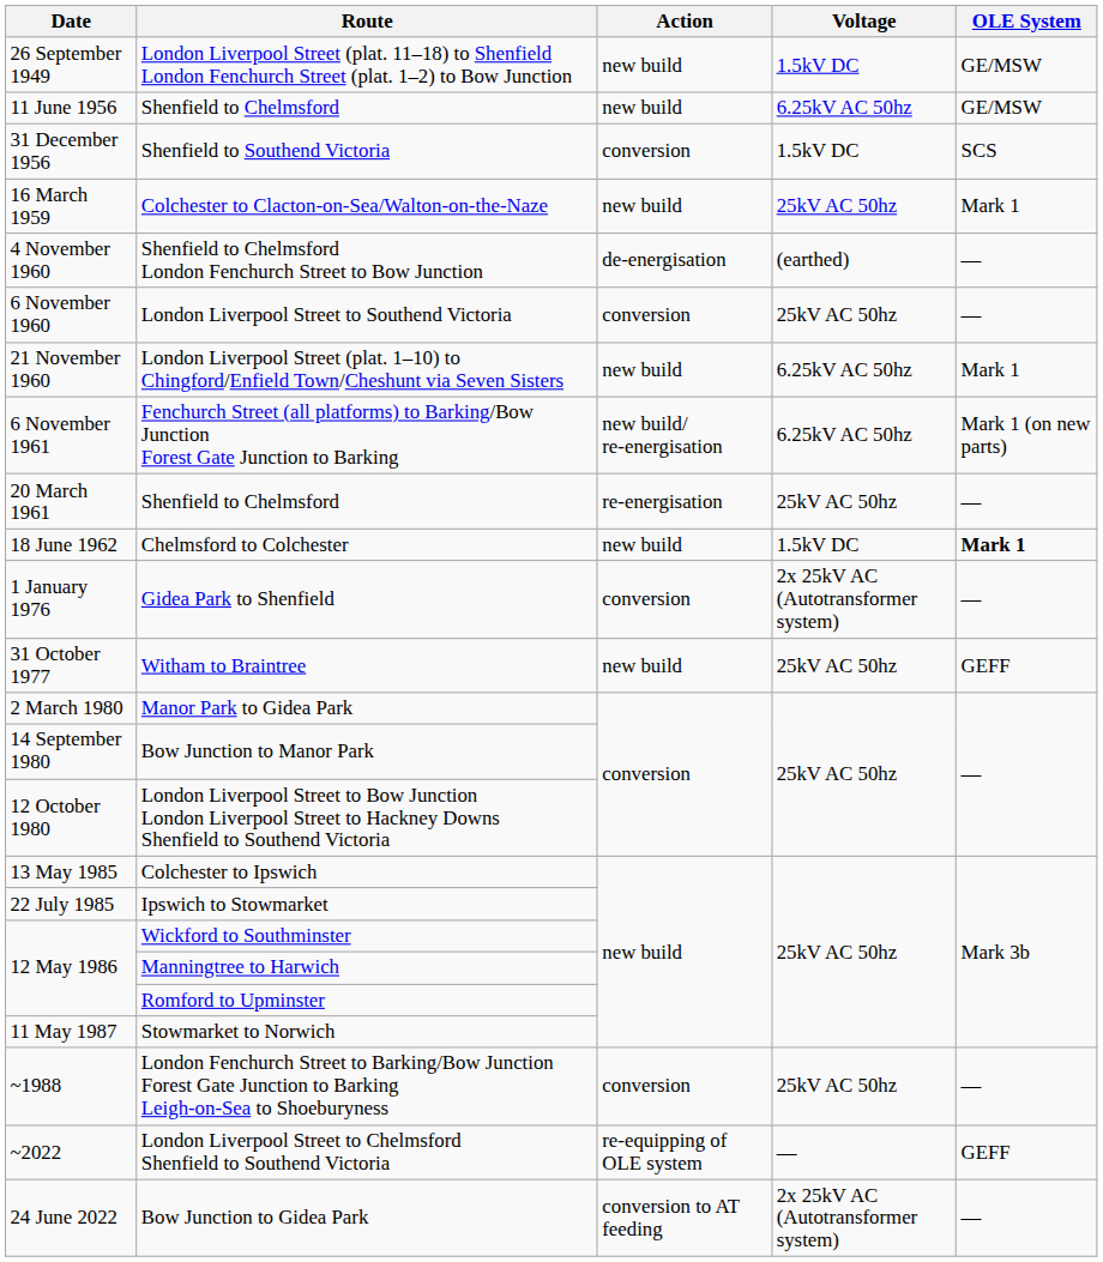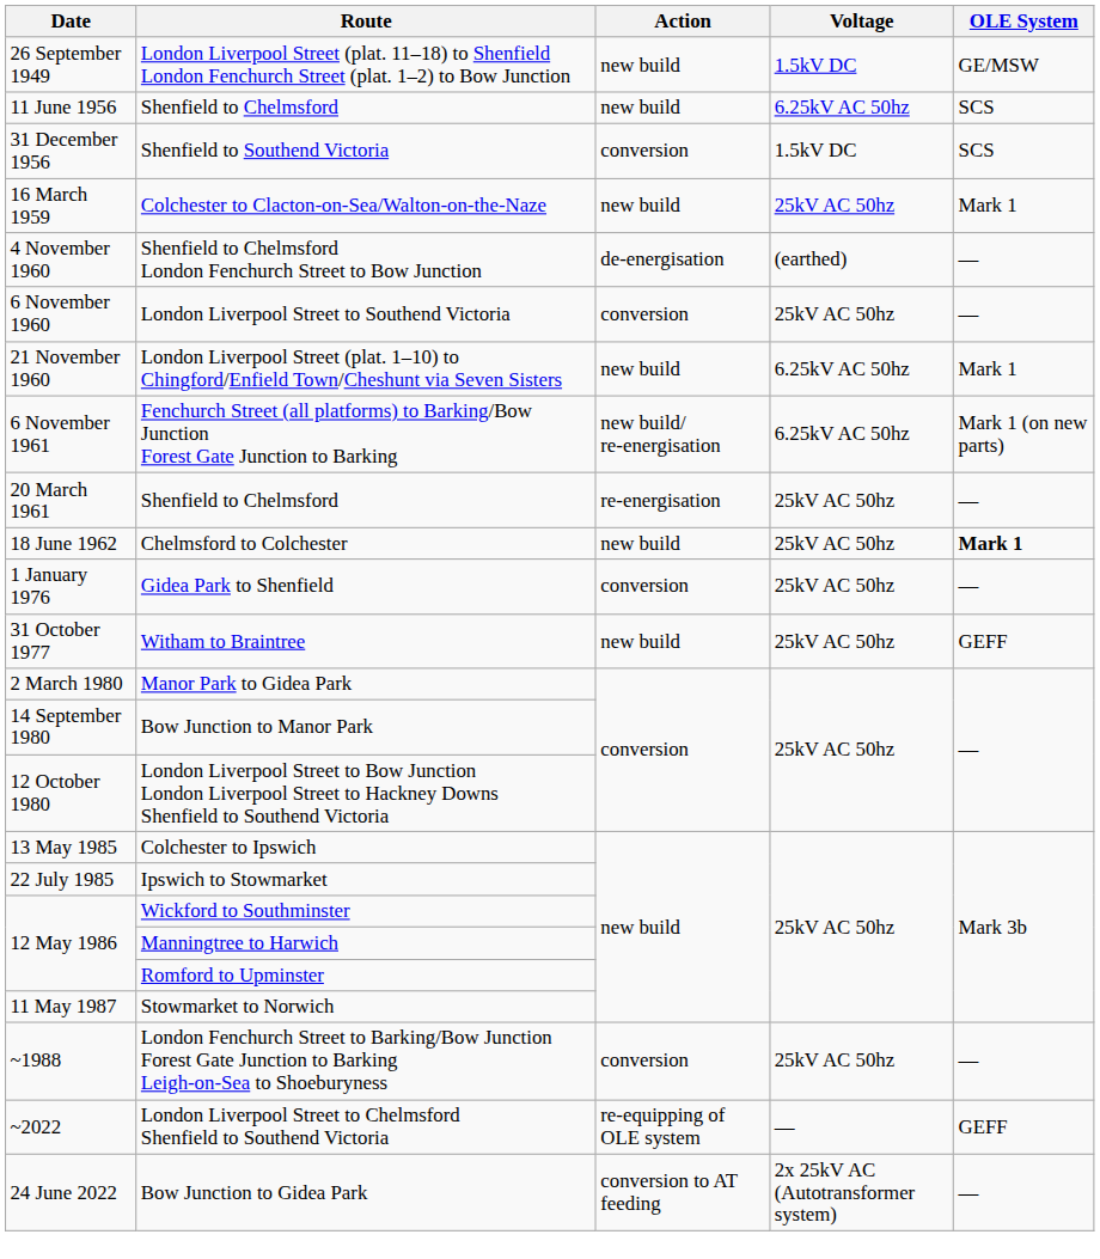11 June 1956 / Shenfield to Chelmsford | OLE System: GE/MSW -> SCS
Chelmsford to Colchester | Voltage: 1.5kV DC -> 25kV AC 50hz
Gidea Park to Shenfield | Voltage: 2x 25kV AC (Autotransformer system) -> 25kV AC 50hz
